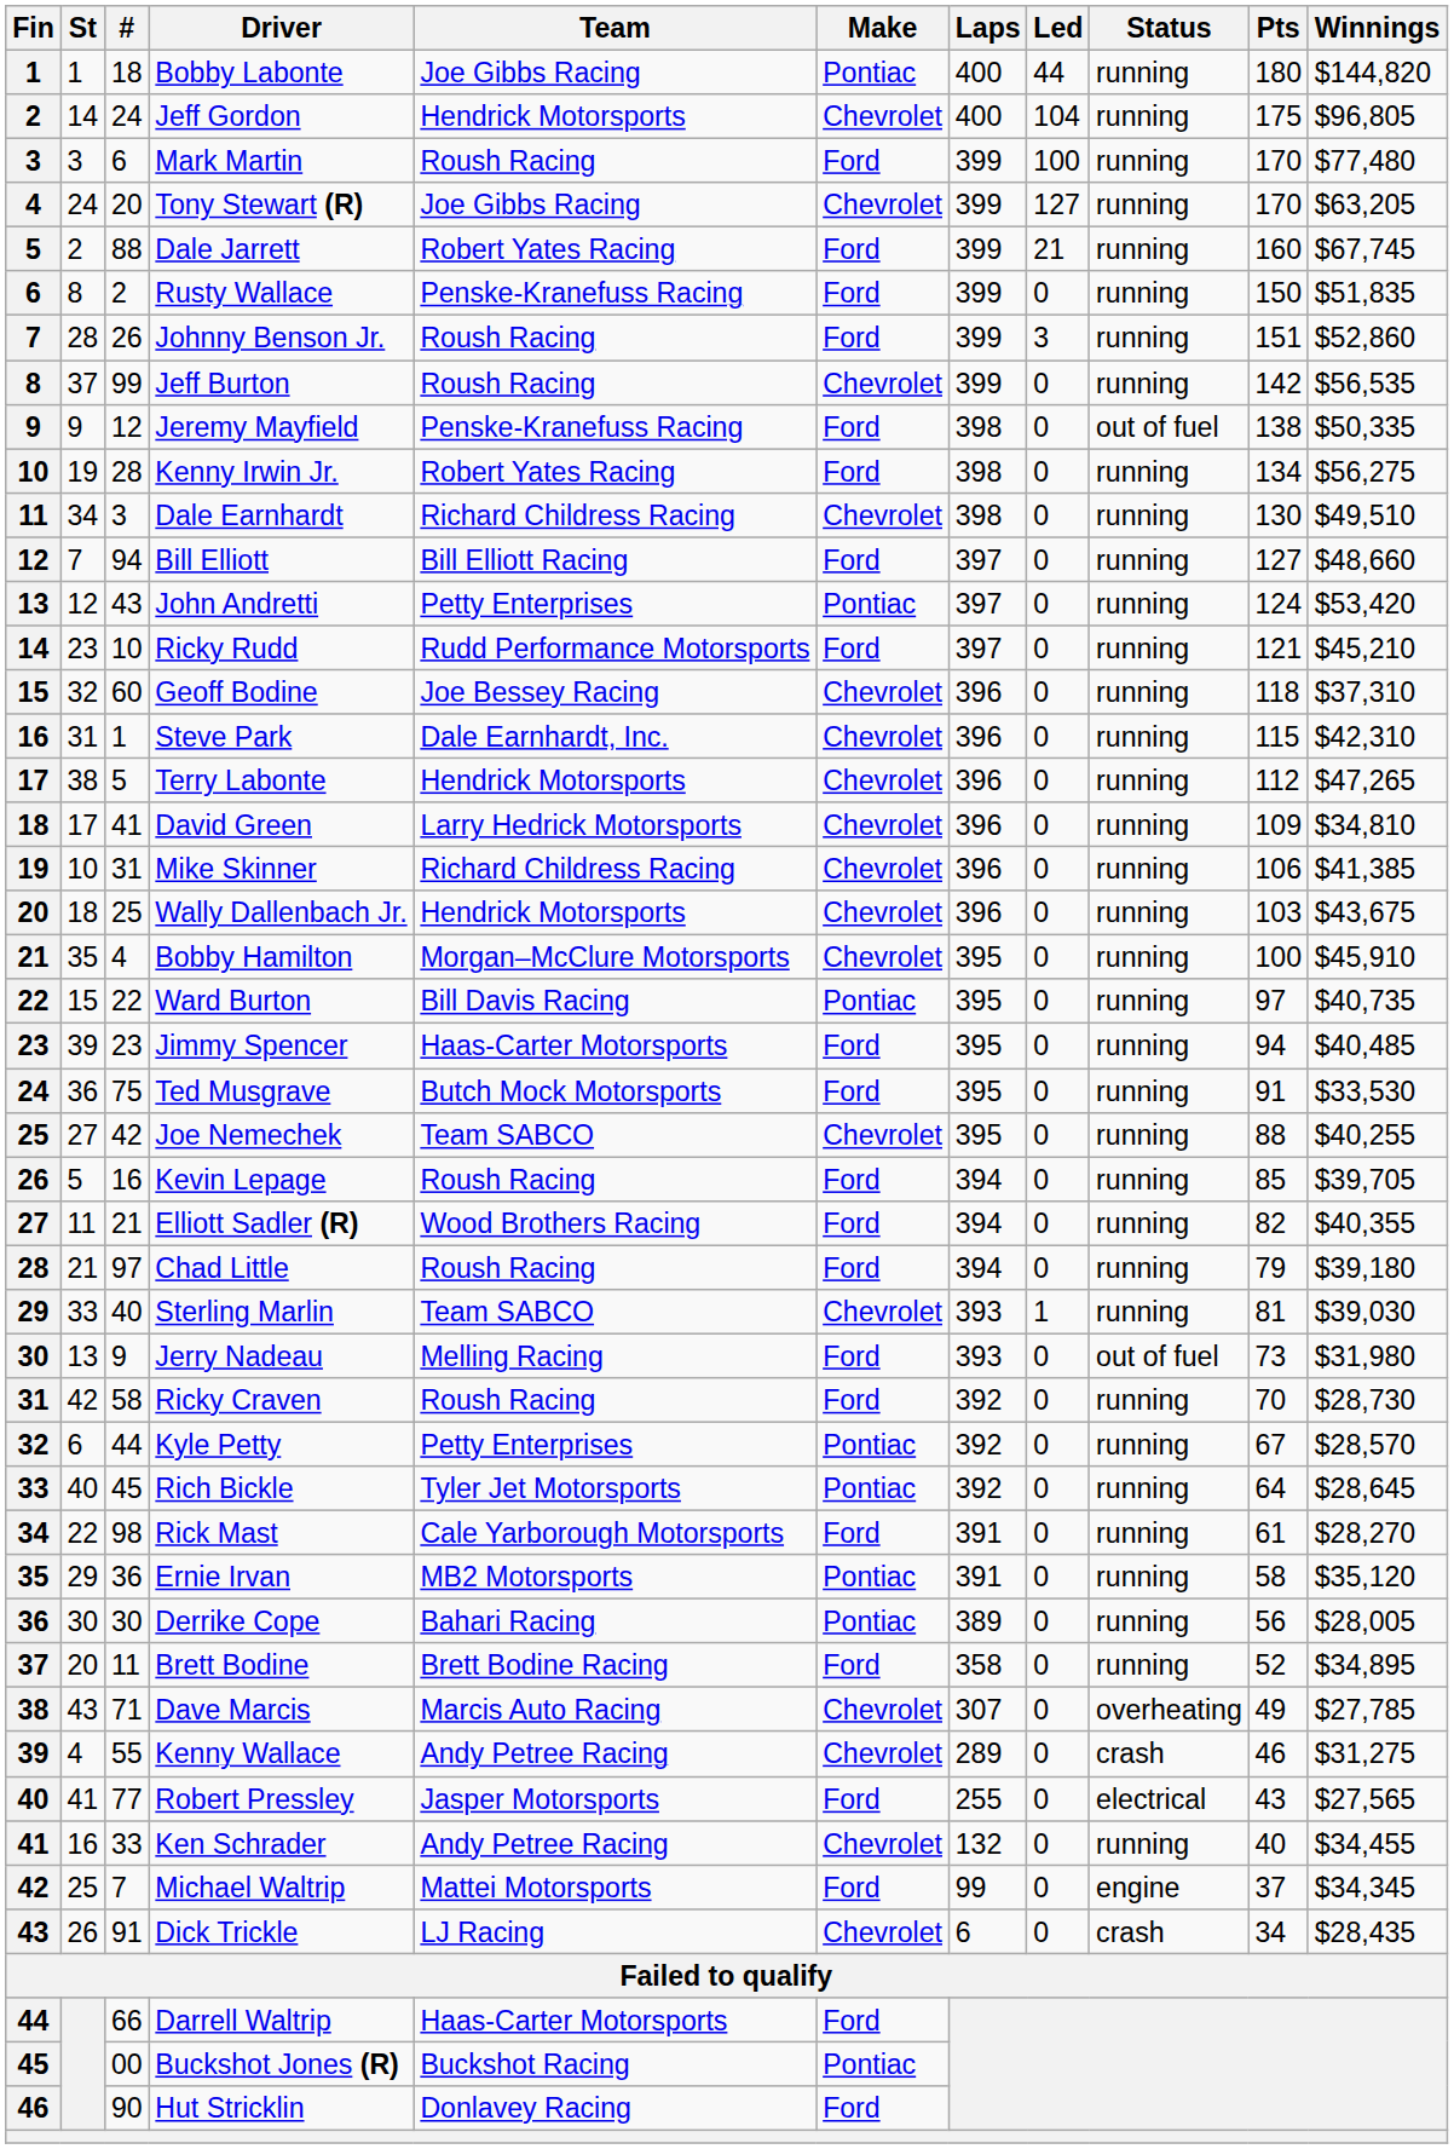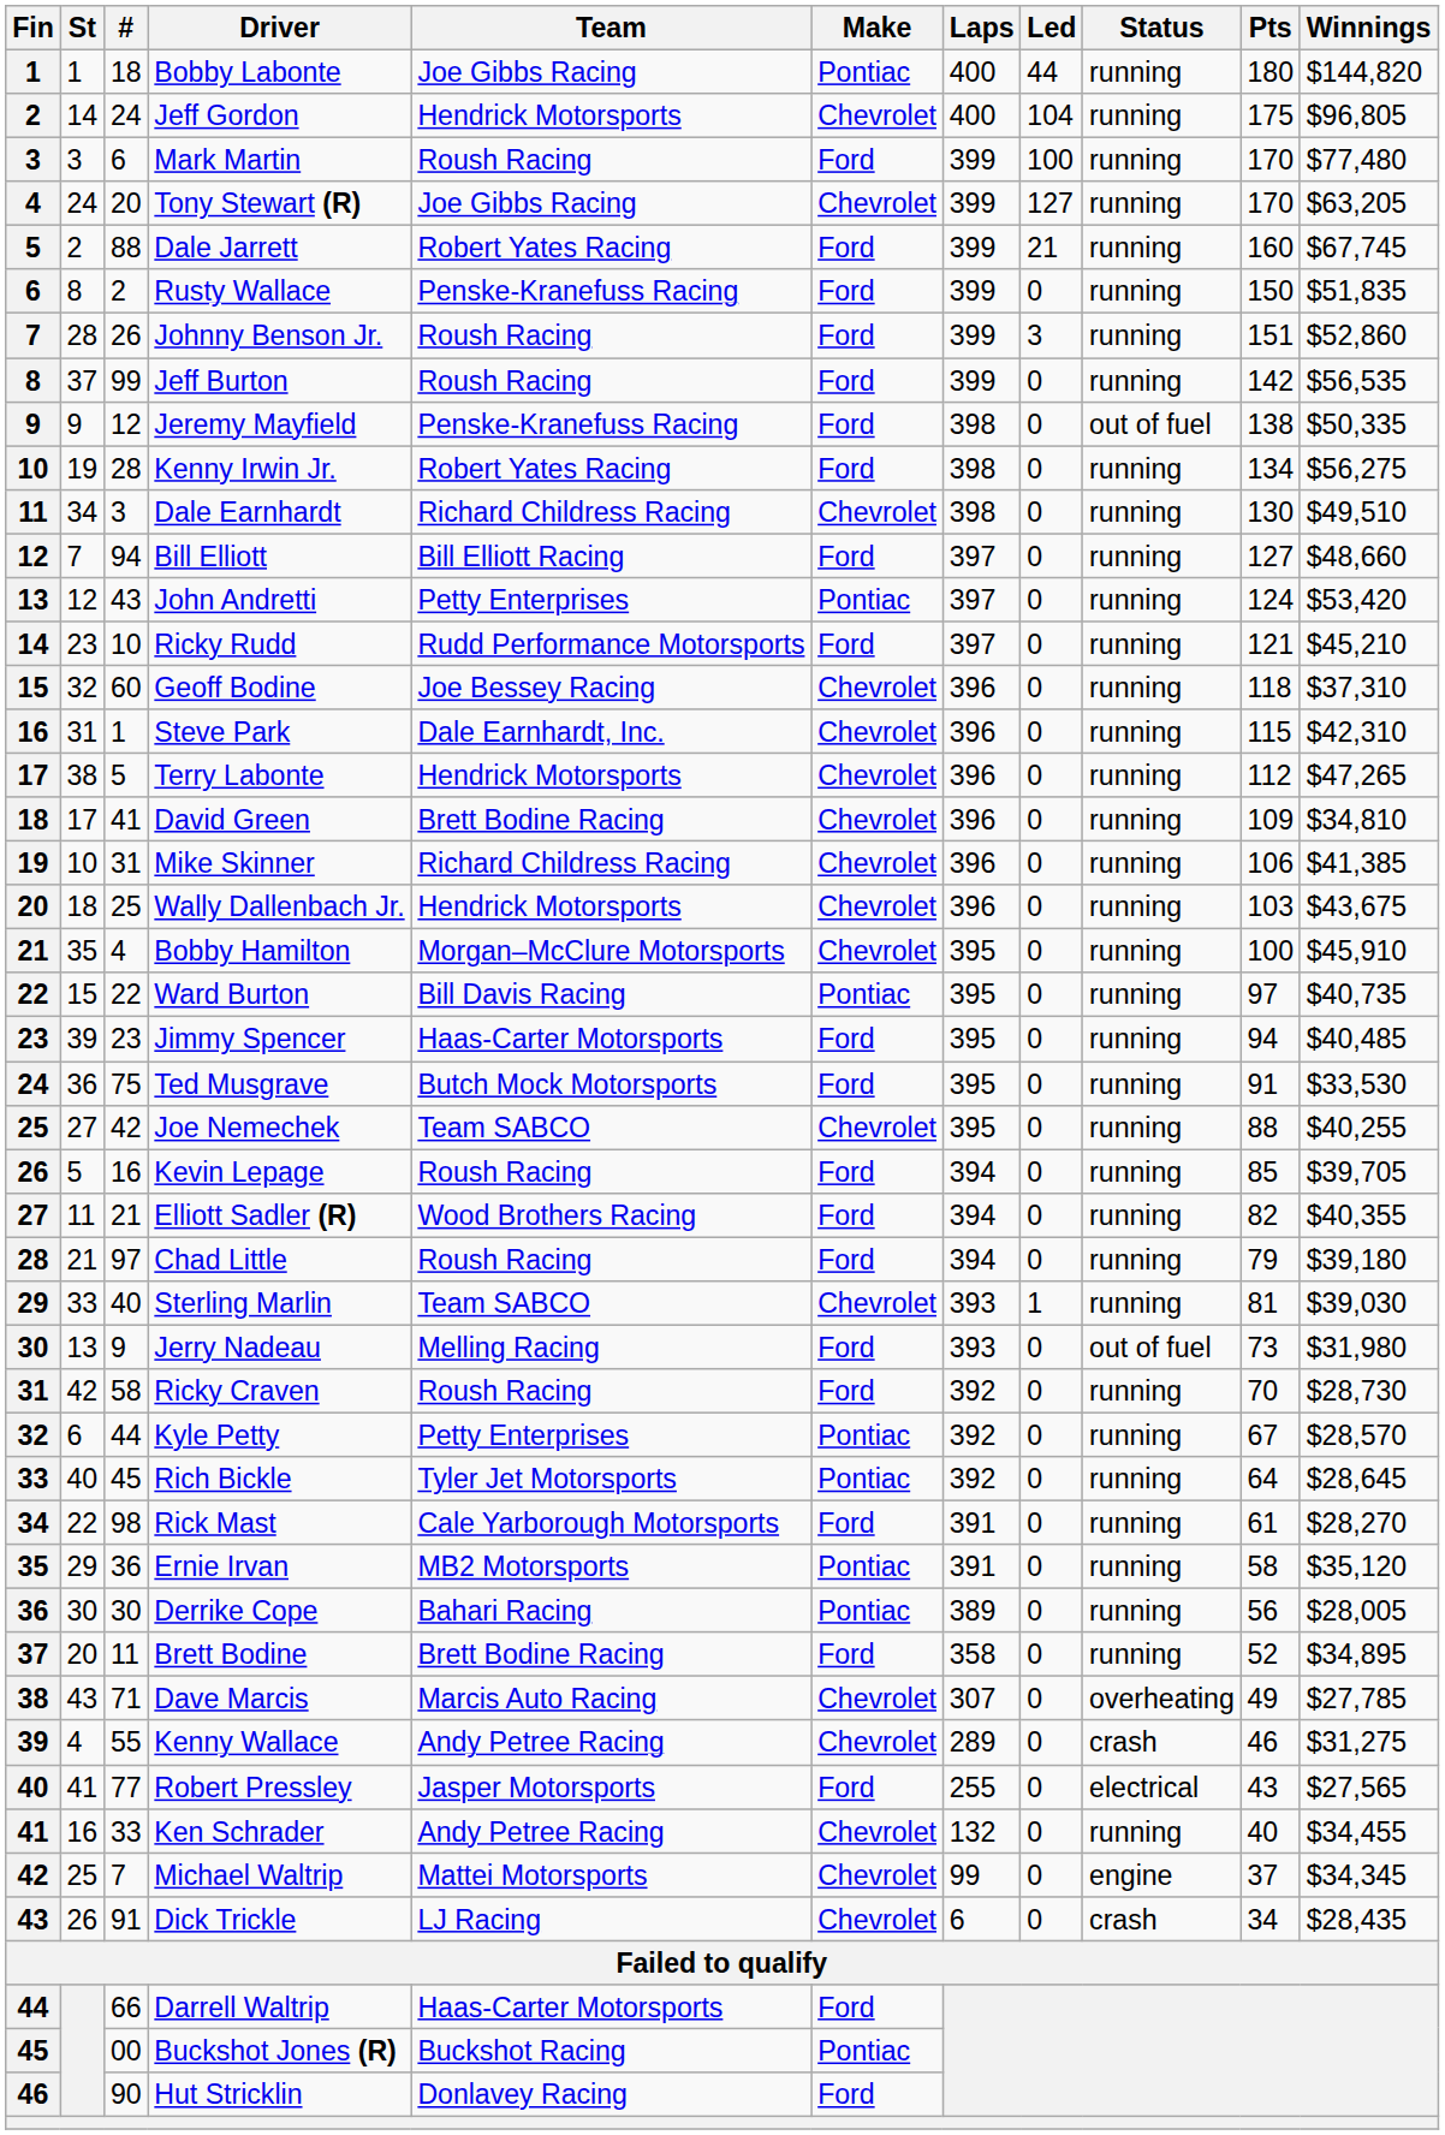Jeff Burton | Make: Chevrolet -> Ford
David Green | Team: Larry Hedrick Motorsports -> Brett Bodine Racing
Michael Waltrip | Make: Ford -> Chevrolet
